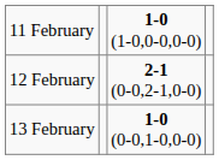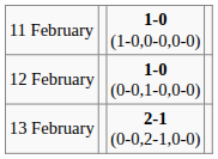12 February | column 3: 2-1 (0-0,2-1,0-0) -> 1-0 (0-0,1-0,0-0)
13 February | column 3: 1-0 (0-0,1-0,0-0) -> 2-1 (0-0,2-1,0-0)
